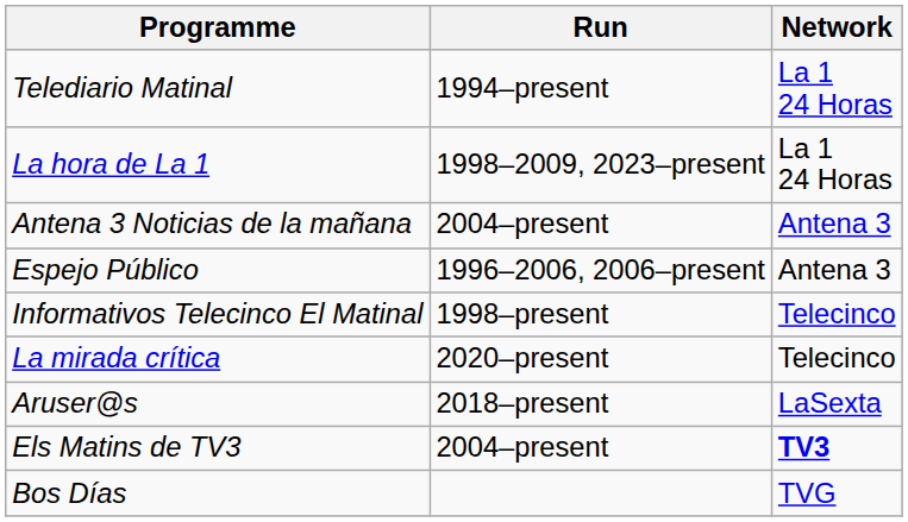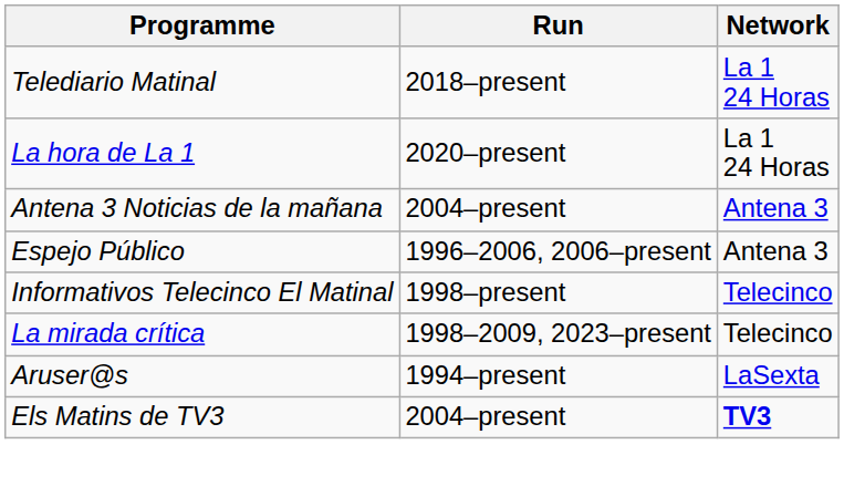Telediario Matinal | Run: 1994–present -> 2018–present
La hora de La 1 | Run: 1998–2009, 2023–present -> 2020–present
La mirada crítica | Run: 2020–present -> 1998–2009, 2023–present
Aruser@s | Run: 2018–present -> 1994–present
- row: Bos Días | TVG
